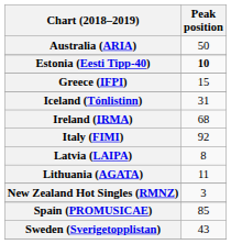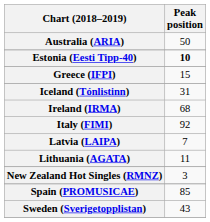Latvia (LAIPA) | Peak position: 8 -> 7
